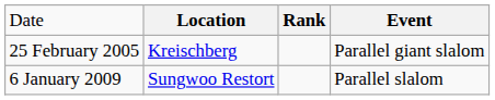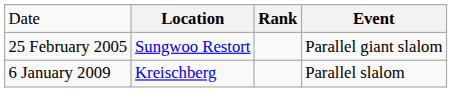25 February 2005 | column 2: Kreischberg -> Sungwoo Restort
6 January 2009 | column 2: Sungwoo Restort -> Kreischberg
